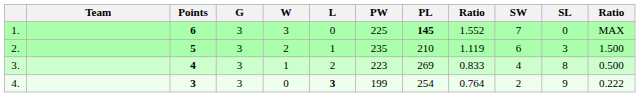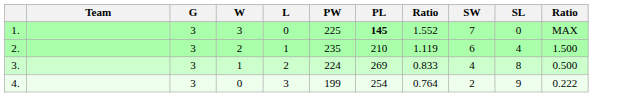- column: Points | 6 | 5 | 4 | 3
2. | SL: 3 -> 4
3. | PW: 223 -> 224
4. | L: bold -> normal
